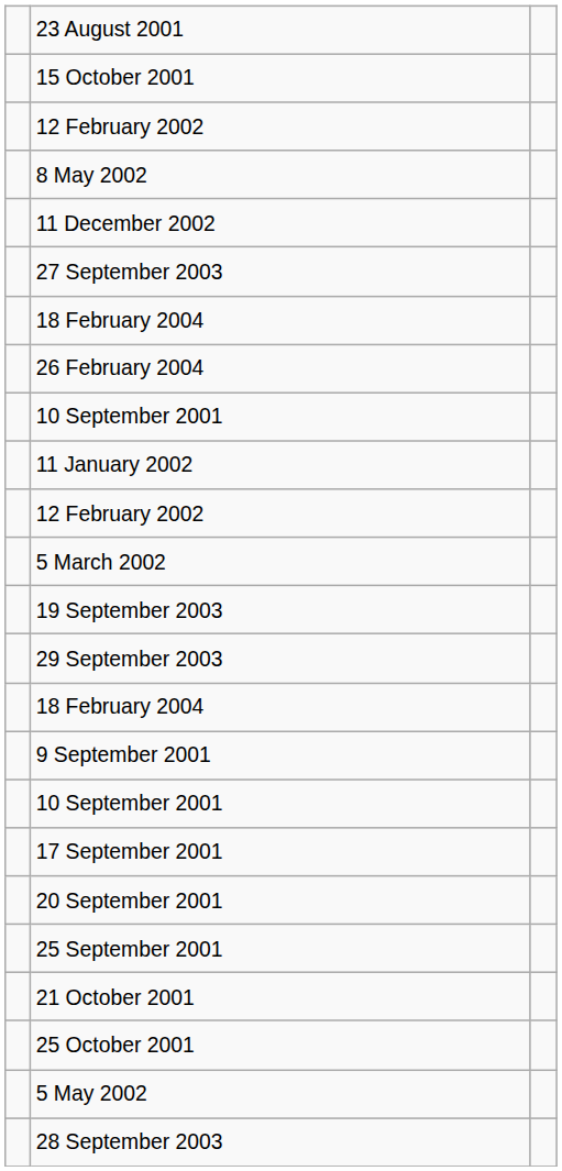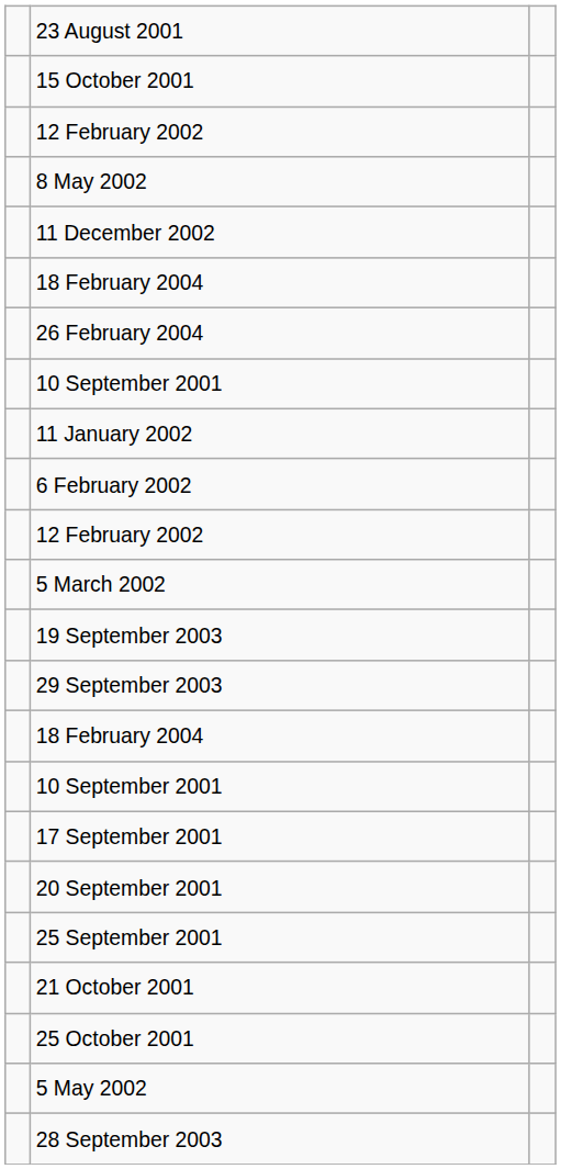- row: 27 September 2003
+ row: 6 February 2002
- row: 9 September 2001
